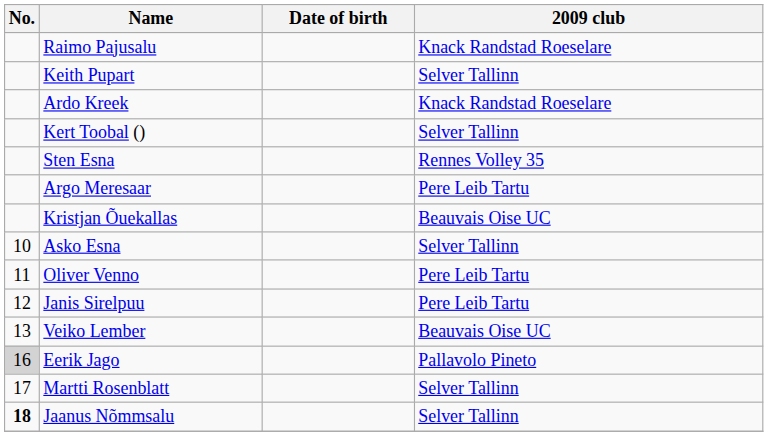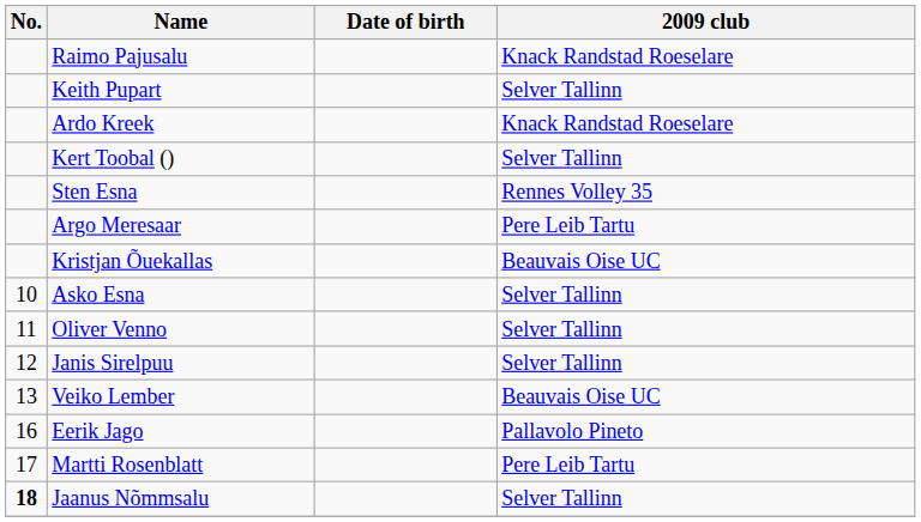Oliver Venno | 2009 club: Pere Leib Tartu -> Selver Tallinn
Janis Sirelpuu | 2009 club: Pere Leib Tartu -> Selver Tallinn
Eerik Jago | No.: lightgrey background -> no background
Martti Rosenblatt | 2009 club: Selver Tallinn -> Pere Leib Tartu
